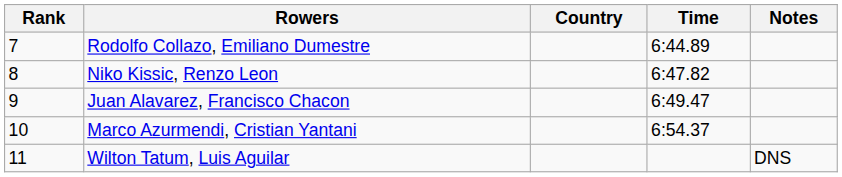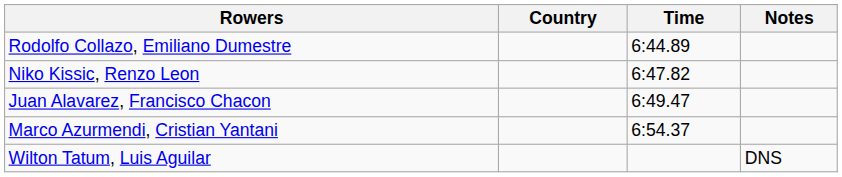- column: Rank | 7 | 8 | 9 | 10 | 11
